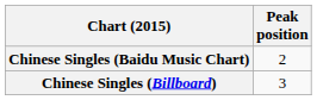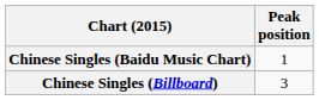Chinese Singles (Baidu Music Chart) | Peak position: 2 -> 1
